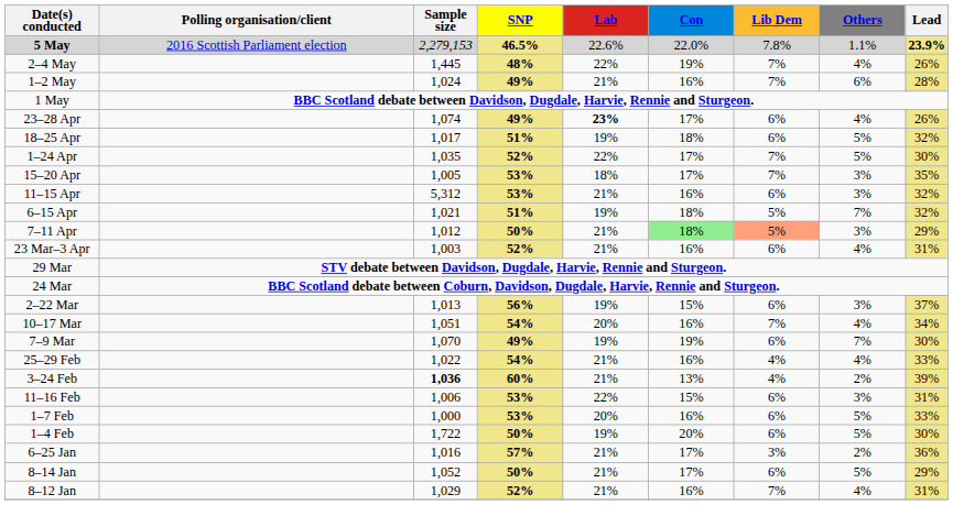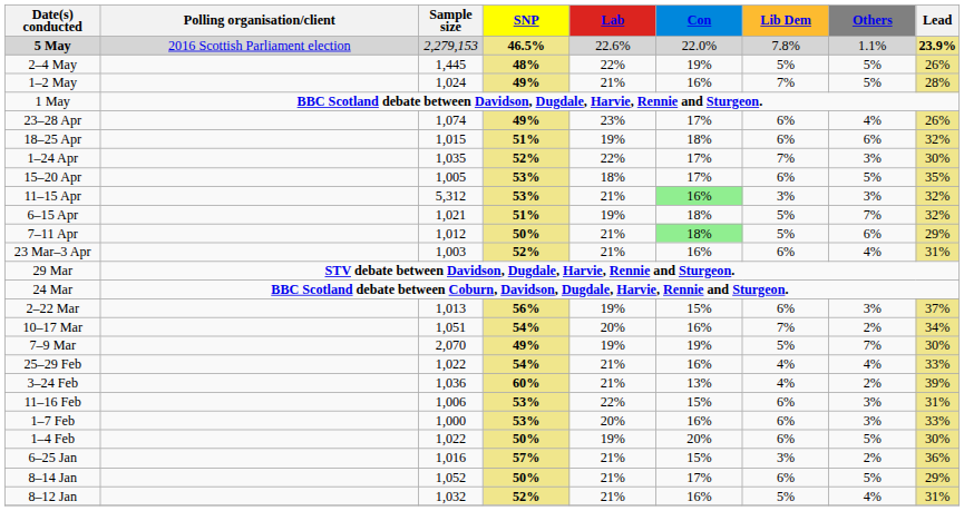2–4 May | Lib Dem: 7% -> 5%
2–4 May | Others: 4% -> 5%
1–2 May | Others: 6% -> 5%
23–28 Apr | Lab: bold -> normal
18–25 Apr | Sample size: 1,017 -> 1,015
18–25 Apr | Others: 5% -> 6%
1–24 Apr | Others: 5% -> 3%
15–20 Apr | Lib Dem: 7% -> 6%
15–20 Apr | Others: 3% -> 5%
11–15 Apr | Con: no background -> lightgreen background
11–15 Apr | Lib Dem: 6% -> 3%
7–11 Apr | Lib Dem: lightsalmon background -> no background
7–11 Apr | Others: 3% -> 6%
10–17 Mar | Others: 4% -> 2%
7–9 Mar | Sample size: 1,070 -> 2,070
7–9 Mar | Lib Dem: 6% -> 5%
3–24 Feb | Sample size: bold -> normal
1–7 Feb | Others: 5% -> 3%
1–4 Feb | Sample size: 1,722 -> 1,022
6–25 Jan | Con: 17% -> 15%
8–12 Jan | Sample size: 1,029 -> 1,032
8–12 Jan | Lib Dem: 7% -> 5%
